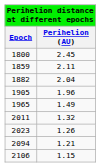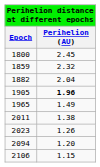1859 | Perihelion (AU): 2.11 -> 2.32
1905 | Perihelion (AU): normal -> bold
2011 | Perihelion (AU): 1.32 -> 1.38
2094 | Perihelion (AU): 1.21 -> 1.20
